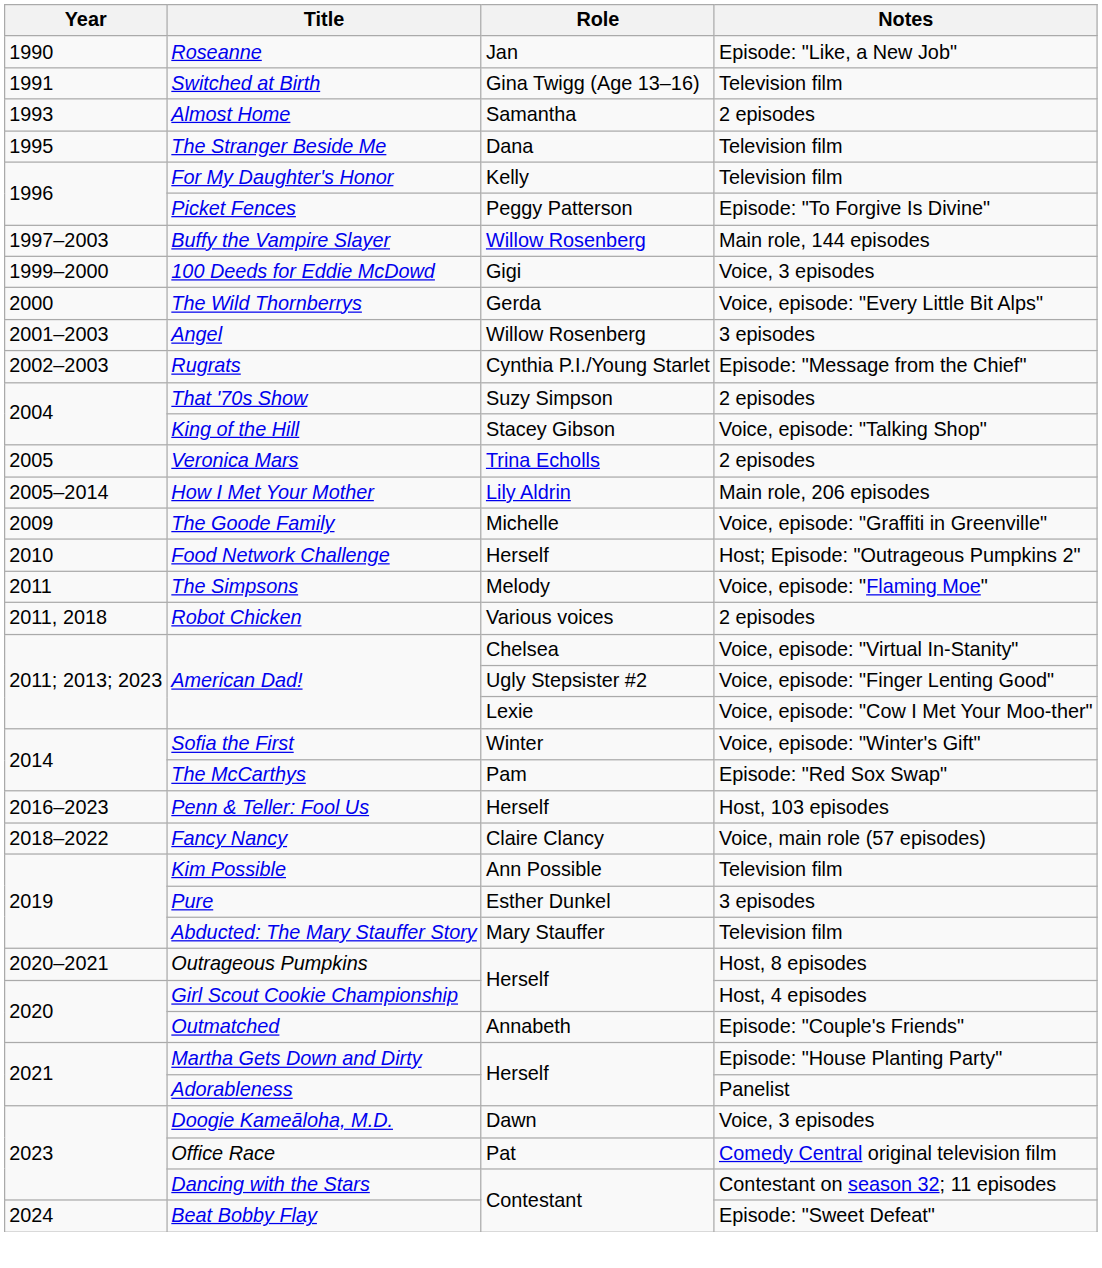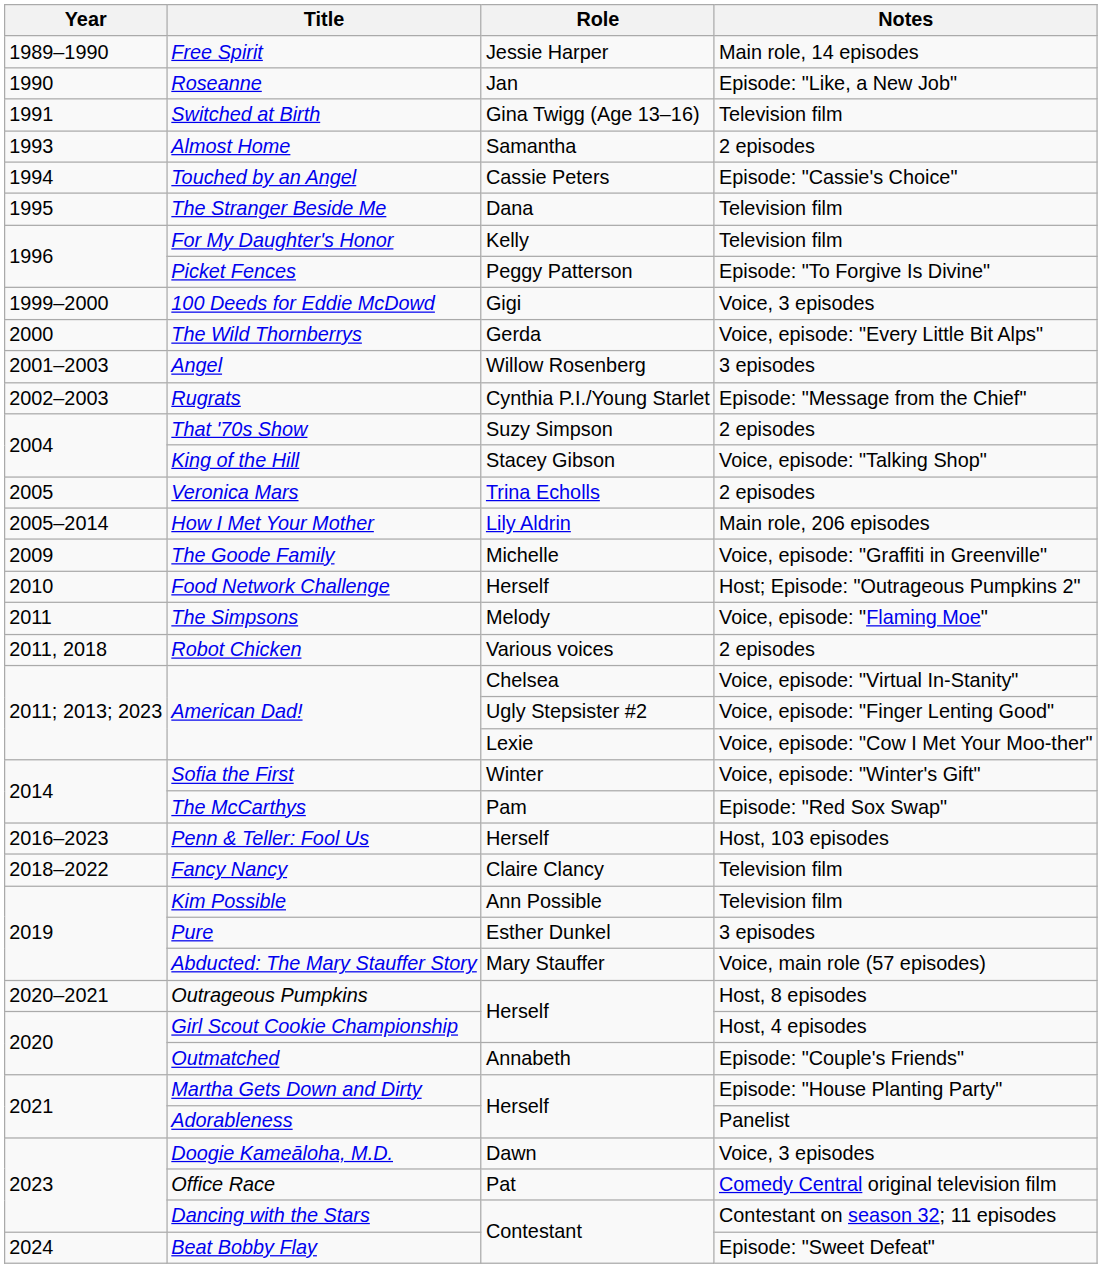+ row: 1989–1990 | Free Spirit | Jessie Harper | Main role, 14 episodes
+ row: 1994 | Touched by an Angel | Cassie Peters | Episode: "Cassie's Choice"
- row: 1997–2003 | Buffy the Vampire Slayer | Willow Rosenberg | Main role, 144 episodes
Fancy Nancy | Notes: Voice, main role (57 episodes) -> Television film
Abducted: The Mary Stauffer Story | Notes: Television film -> Voice, main role (57 episodes)
